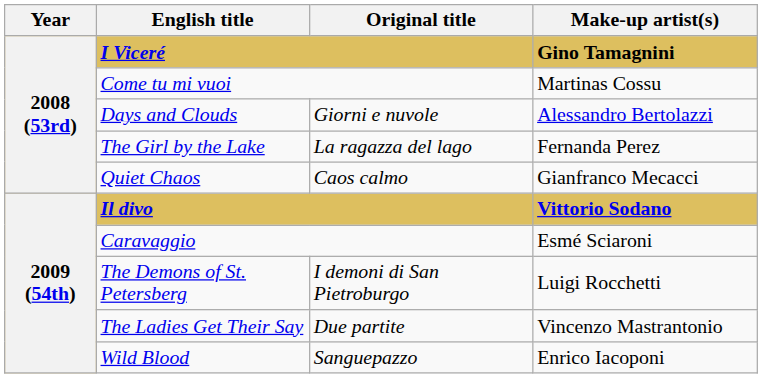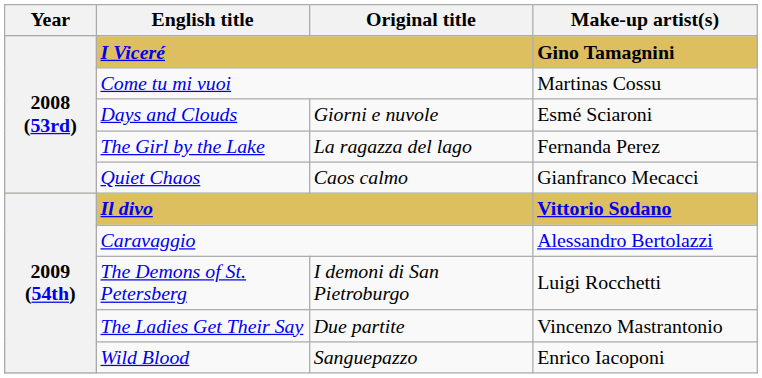Days and Clouds | Make-up artist(s): Alessandro Bertolazzi -> Esmé Sciaroni
Caravaggio | Make-up artist(s): Esmé Sciaroni -> Alessandro Bertolazzi
